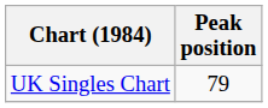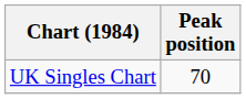UK Singles Chart | Peak position: 79 -> 70
